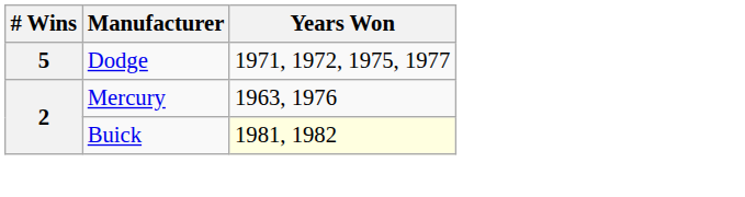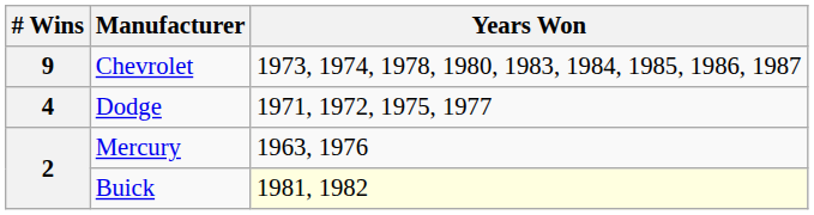+ row: 9 | Chevrolet | 1973, 1974, 1978, 1980, 1983, 1984, 1985, 1986, 1987
Dodge | # Wins: 5 -> 4
